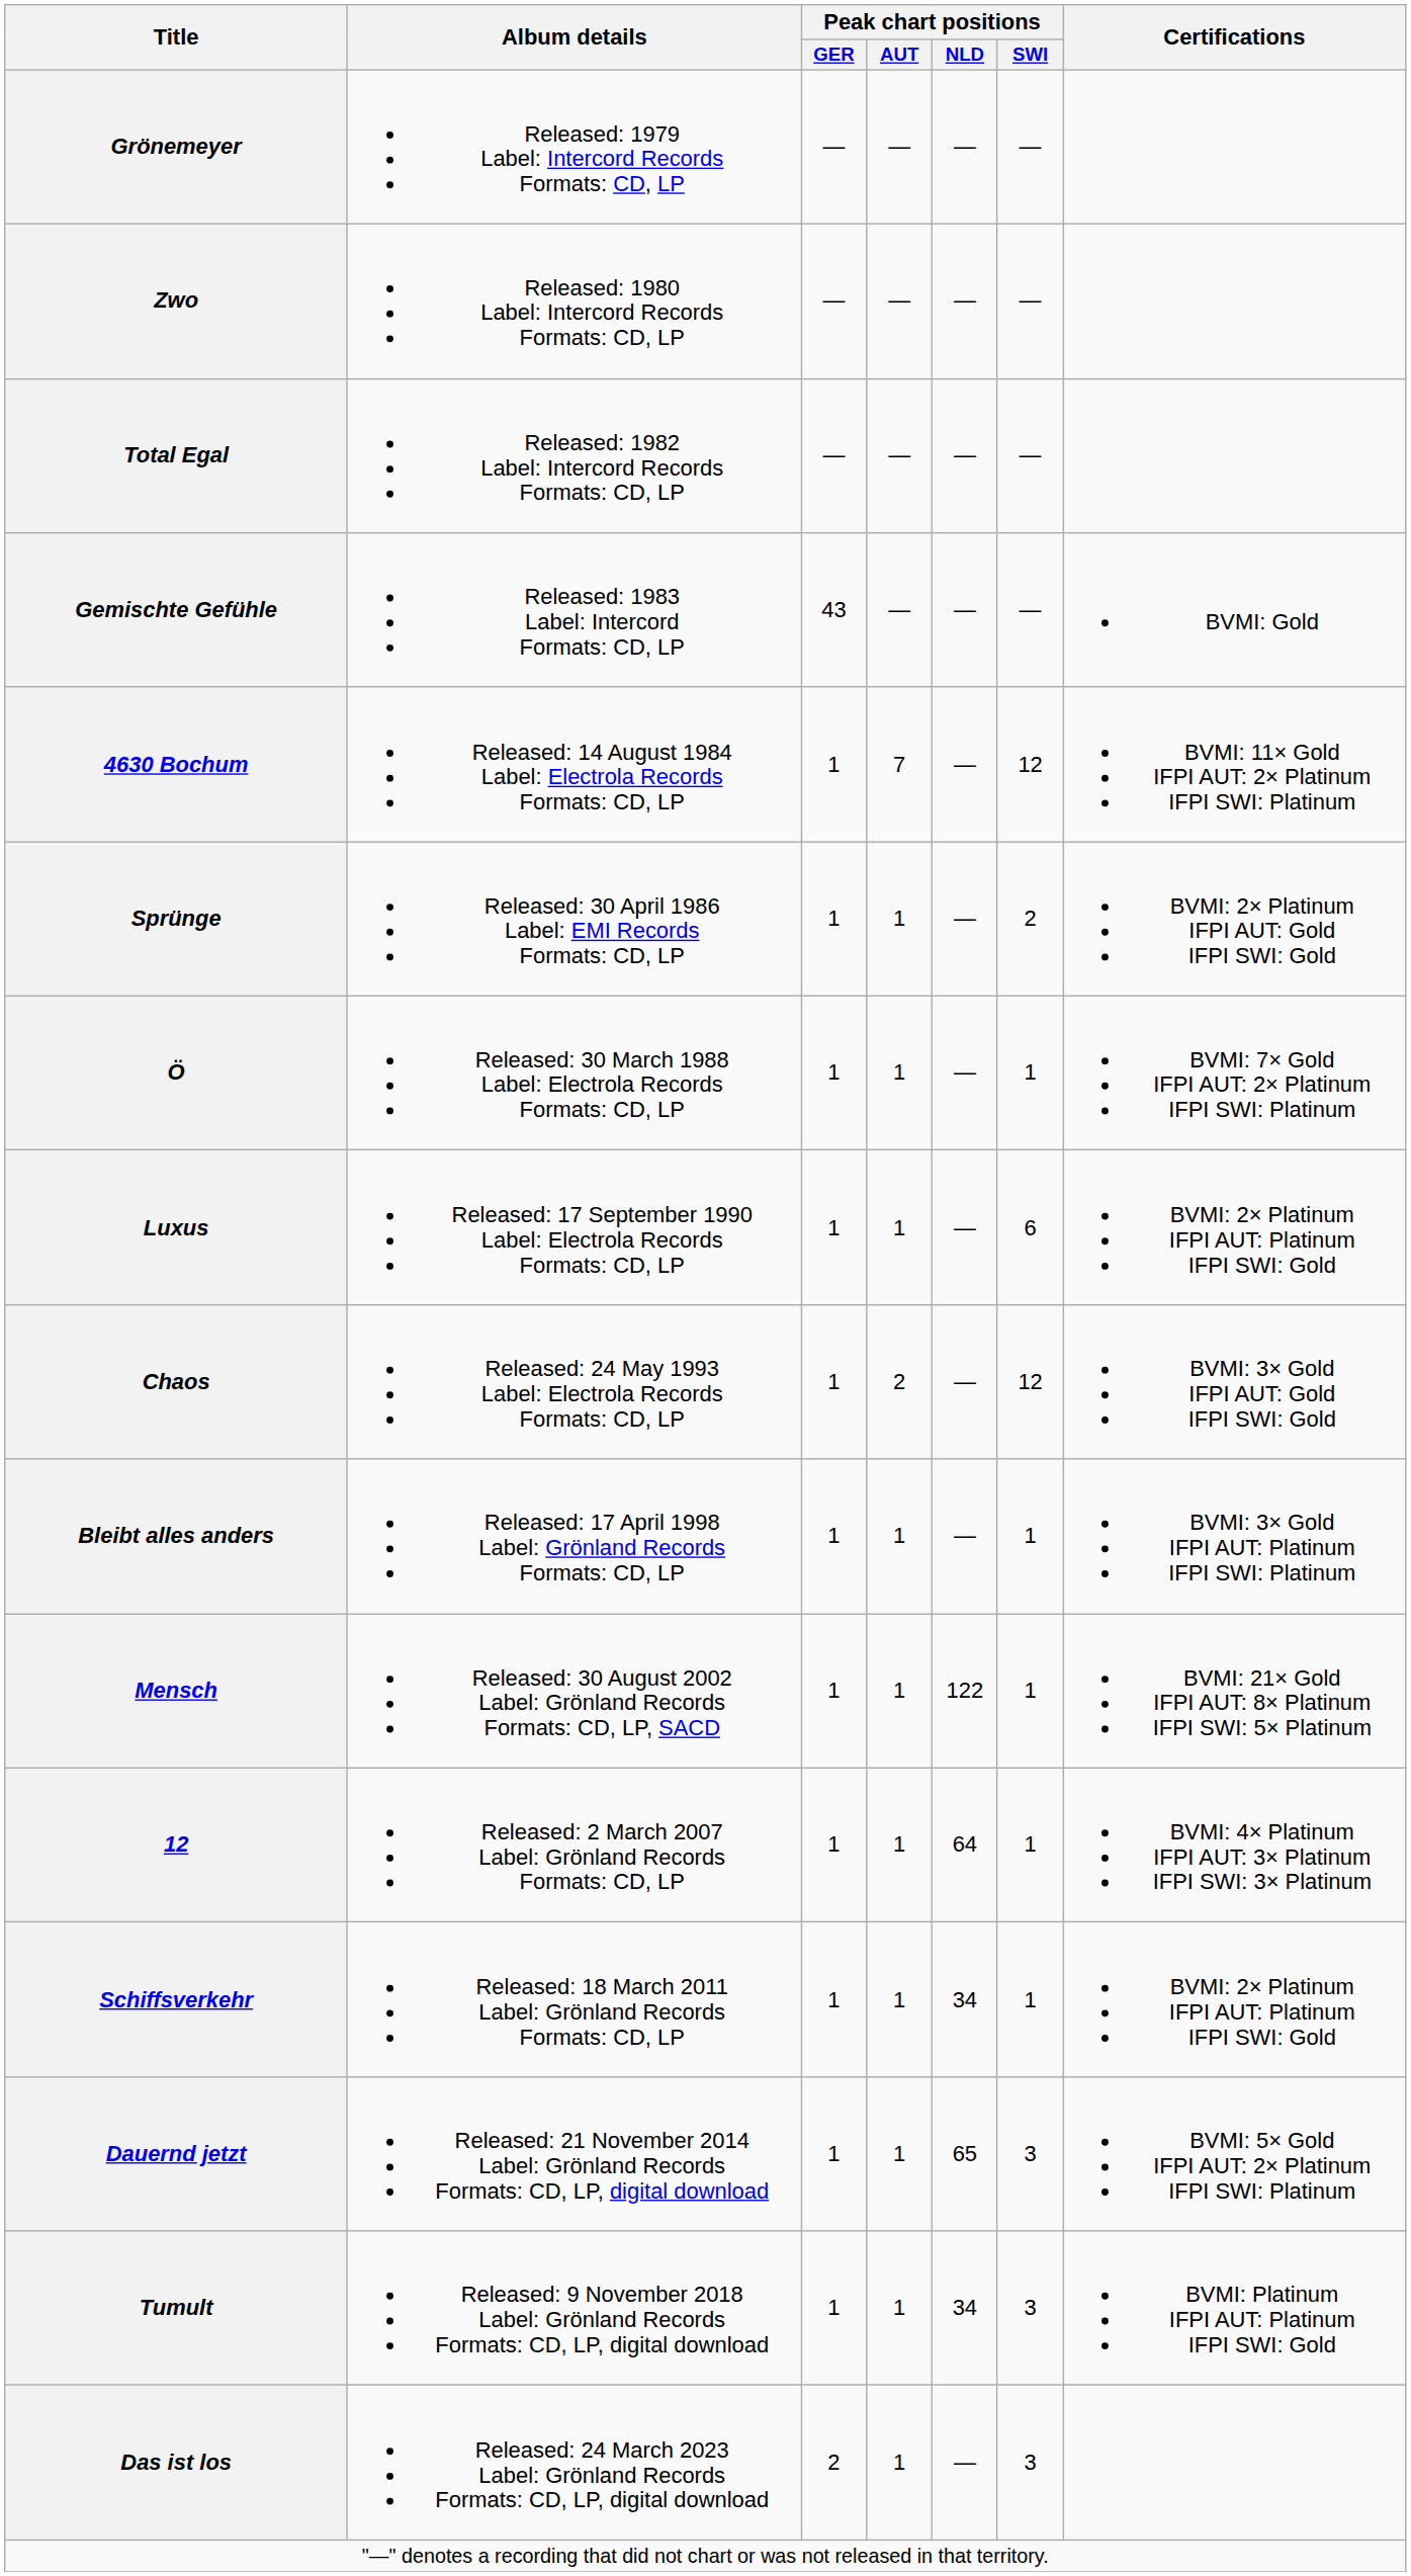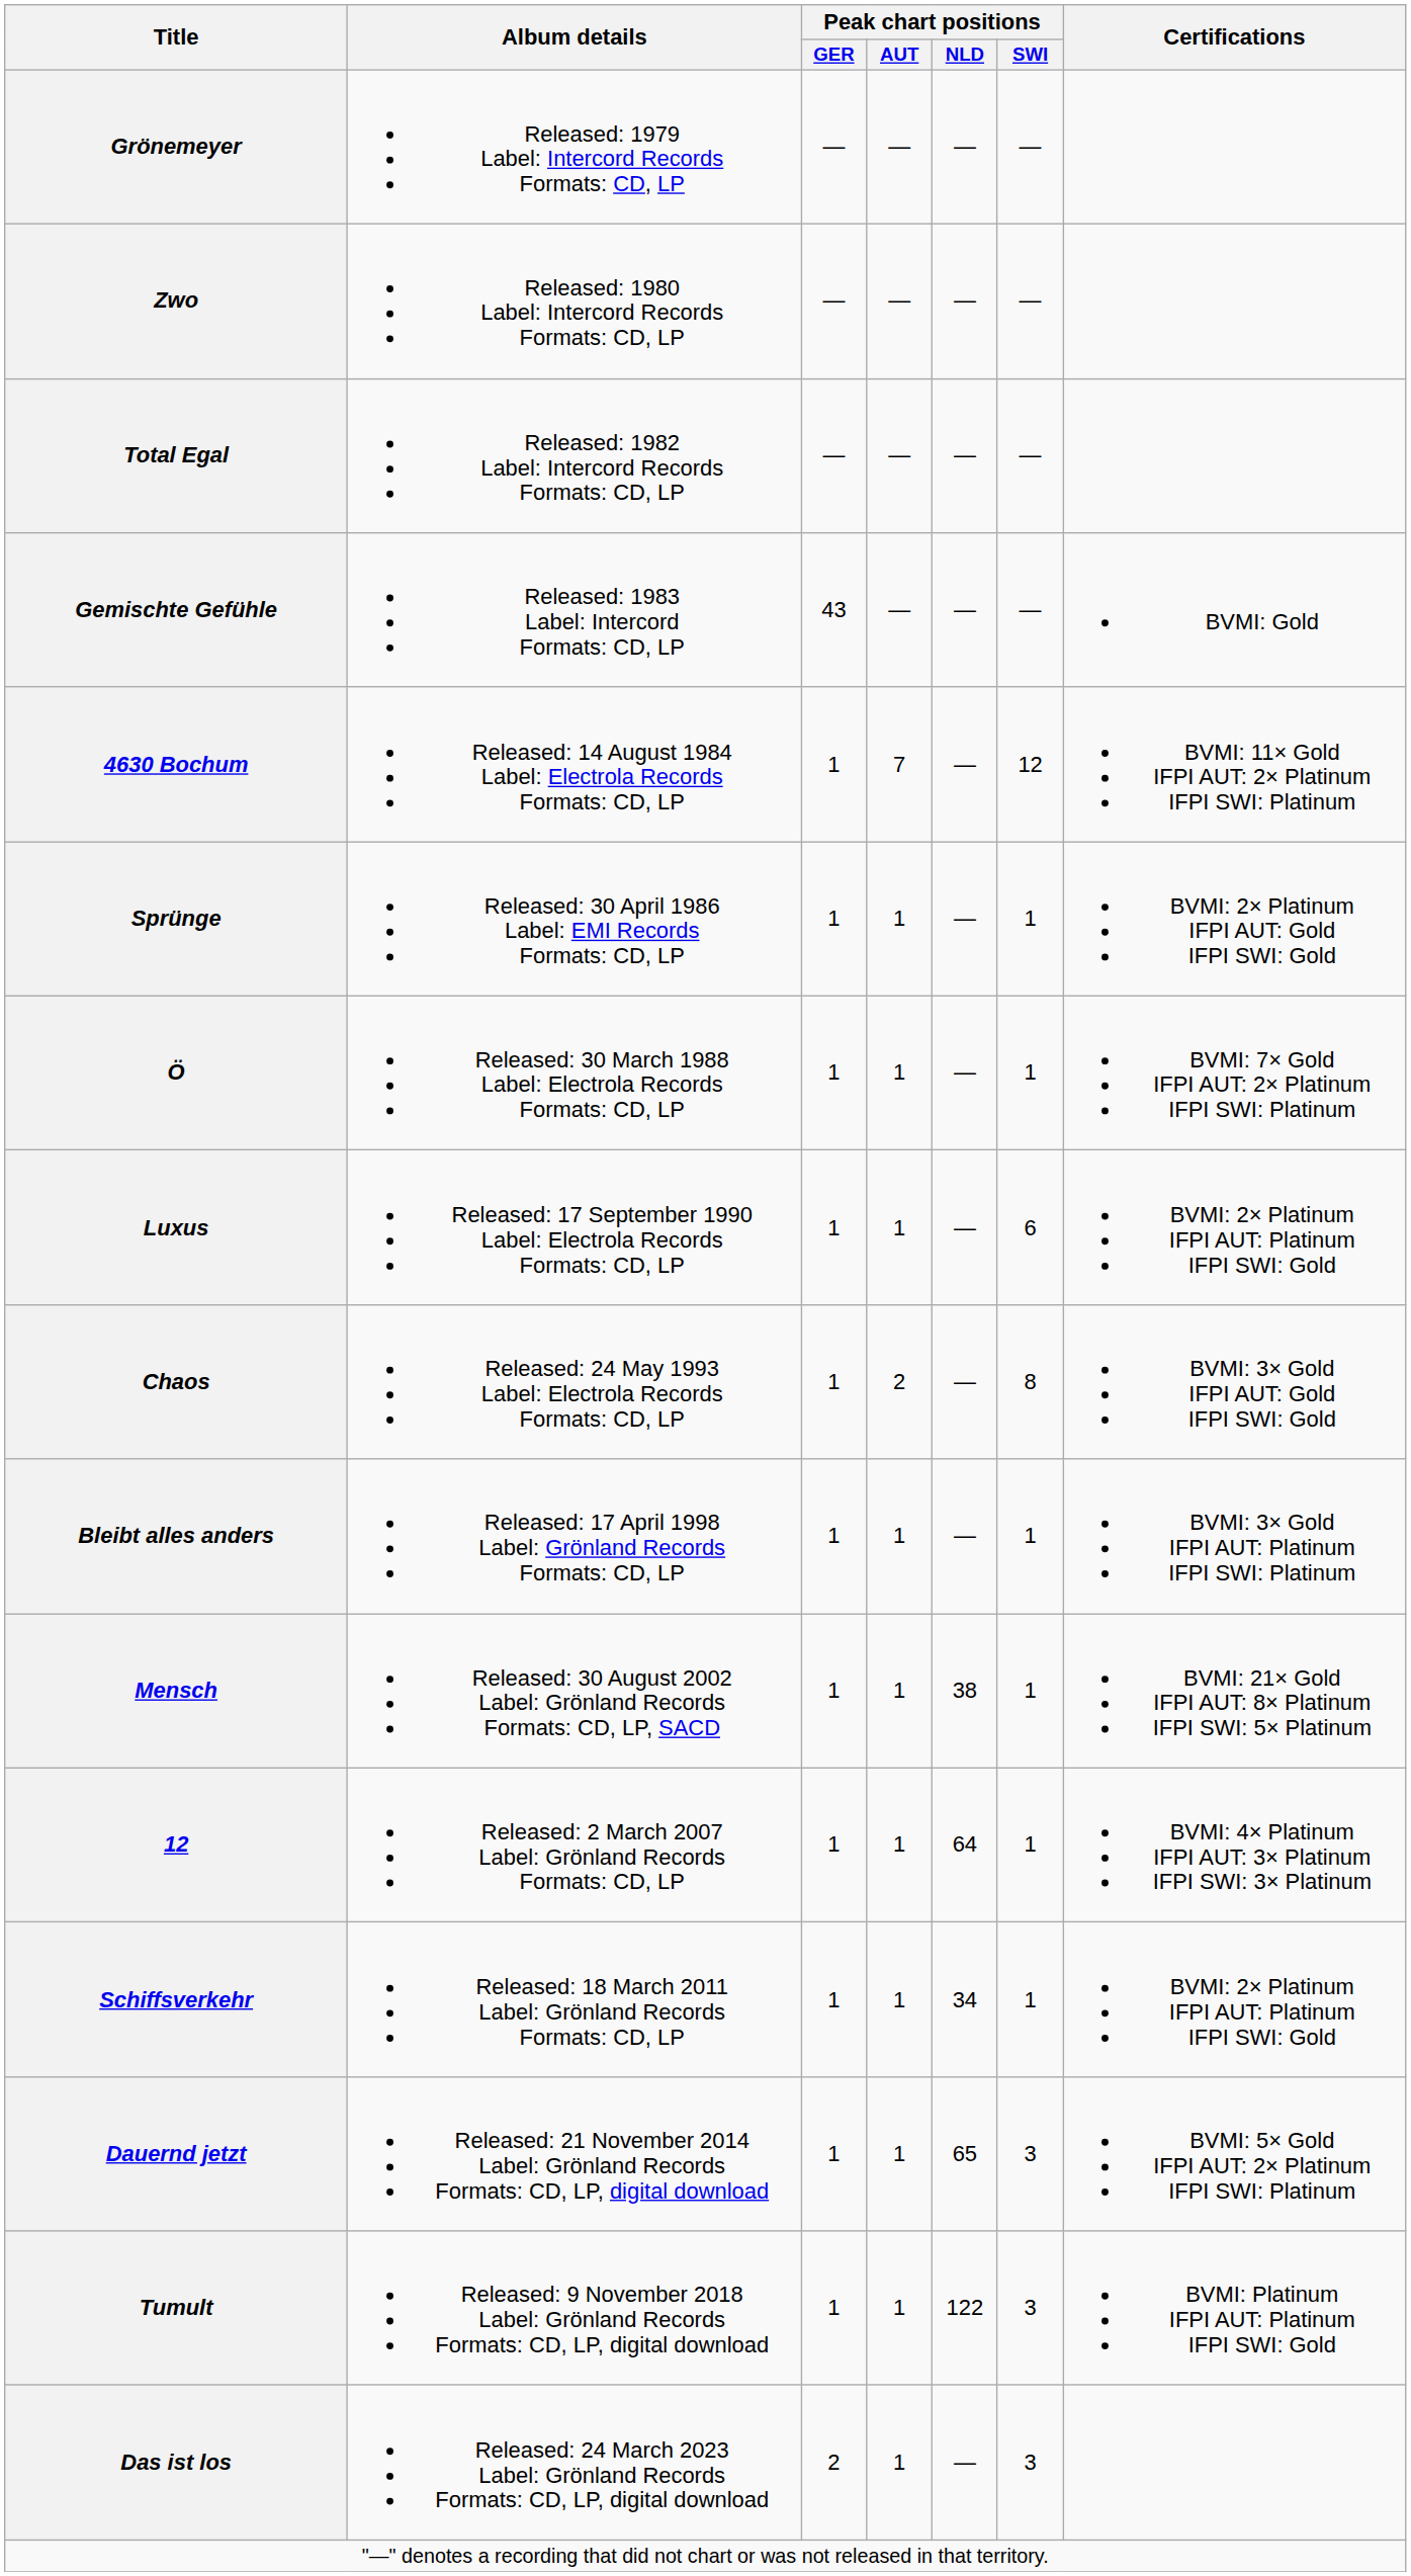Sprünge | Peak chart positions / SWI: 2 -> 1
Chaos | Peak chart positions / SWI: 12 -> 8
Mensch | Peak chart positions / NLD: 122 -> 38
Tumult | Peak chart positions / NLD: 34 -> 122
